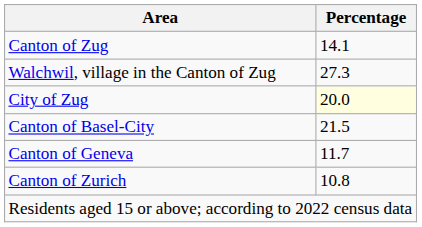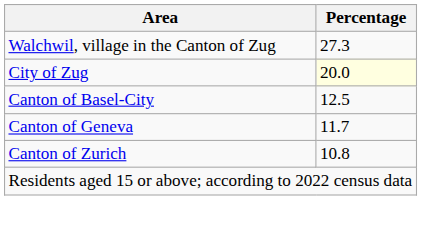- row: Canton of Zug | 14.1
Canton of Basel-City | Percentage: 21.5 -> 12.5
